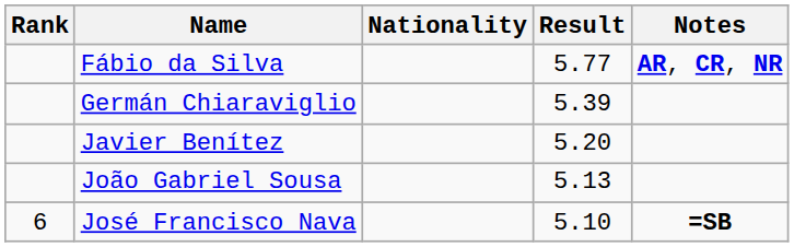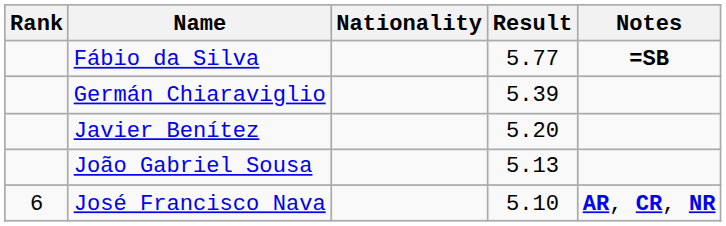Fábio da Silva | Notes: AR, CR, NR -> =SB
José Francisco Nava | Notes: =SB -> AR, CR, NR
